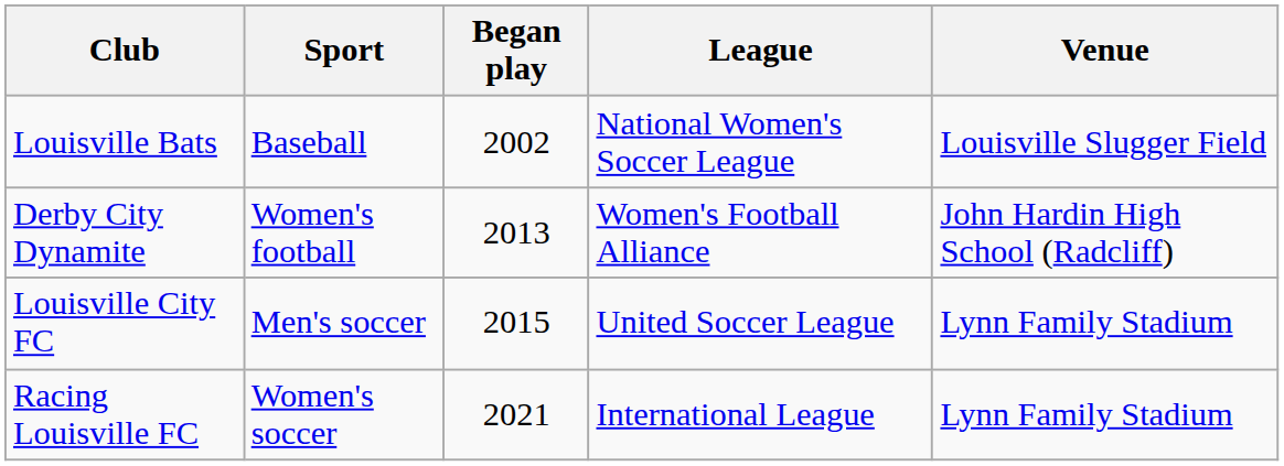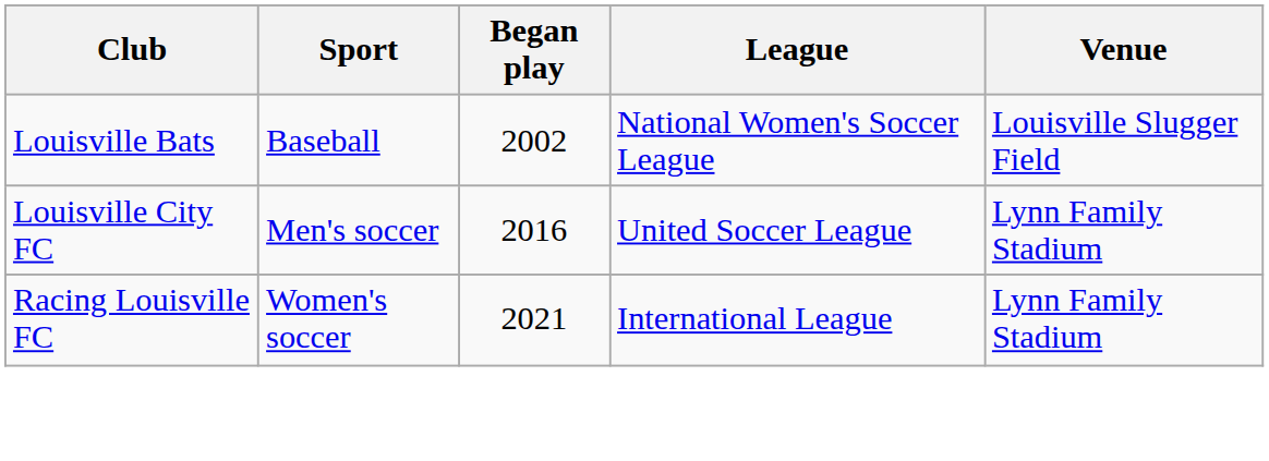- row: Derby City Dynamite | Women's football | 2013 | Women's Football Alliance | John Hardin High School (Radcliff)
Louisville City FC | Began play: 2015 -> 2016
